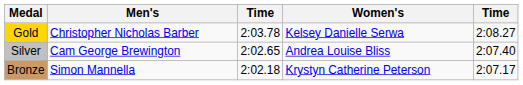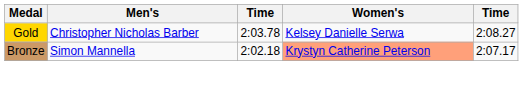- row: Silver | Cam George Brewington | 2:02.65 | Andrea Louise Bliss | 2:07.40
Bronze | Women's: no background -> lightsalmon background
